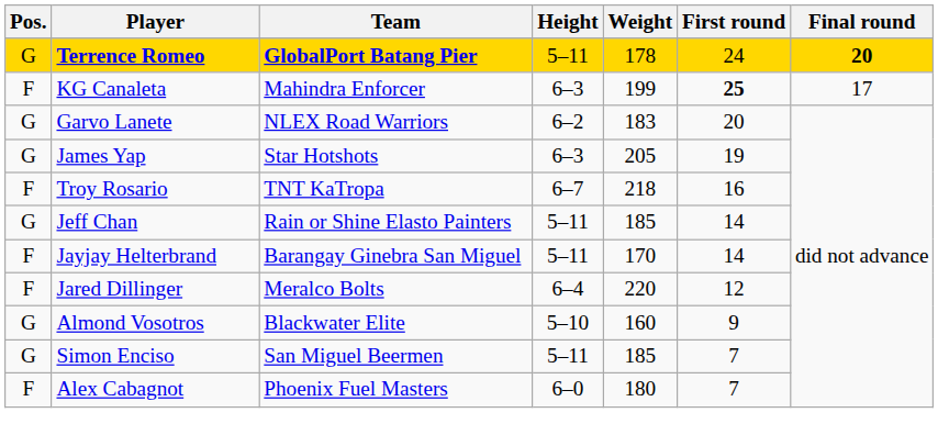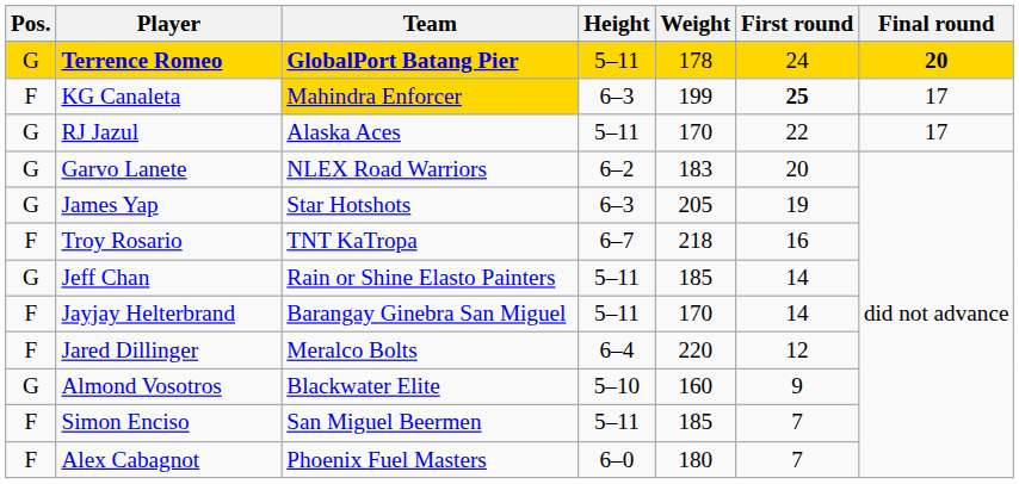KG Canaleta | Team: no background -> gold background
+ row: G | RJ Jazul | Alaska Aces | 5–11 | 170 | 22 | 17
Simon Enciso | Pos.: G -> F
